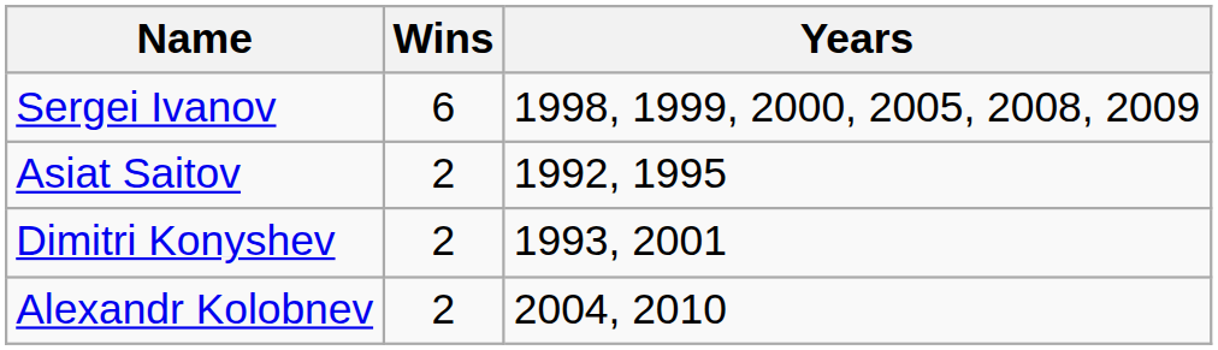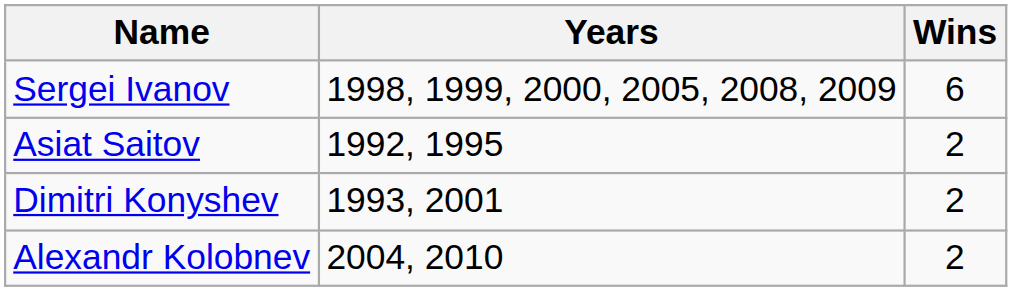columns swapped: Wins <-> Years
